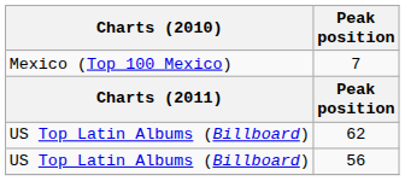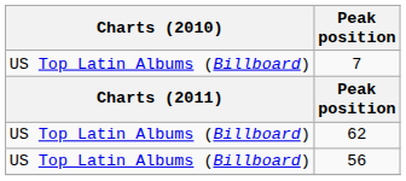7 | Charts (2010): Mexico (Top 100 Mexico) -> US Top Latin Albums (Billboard)
